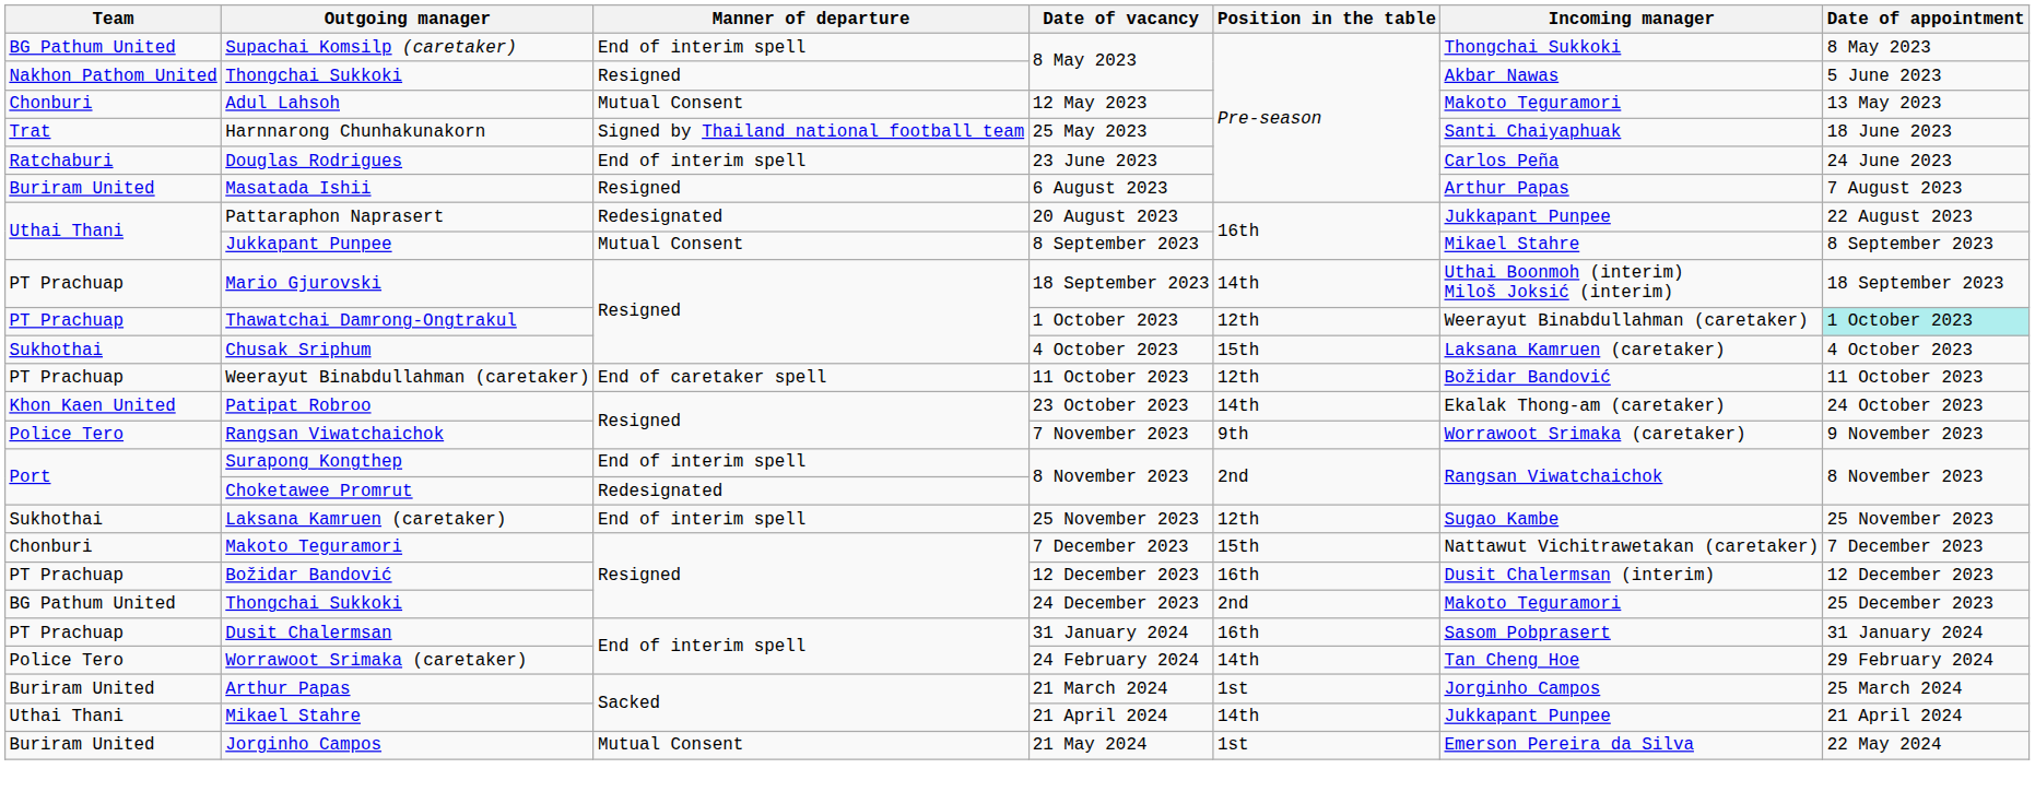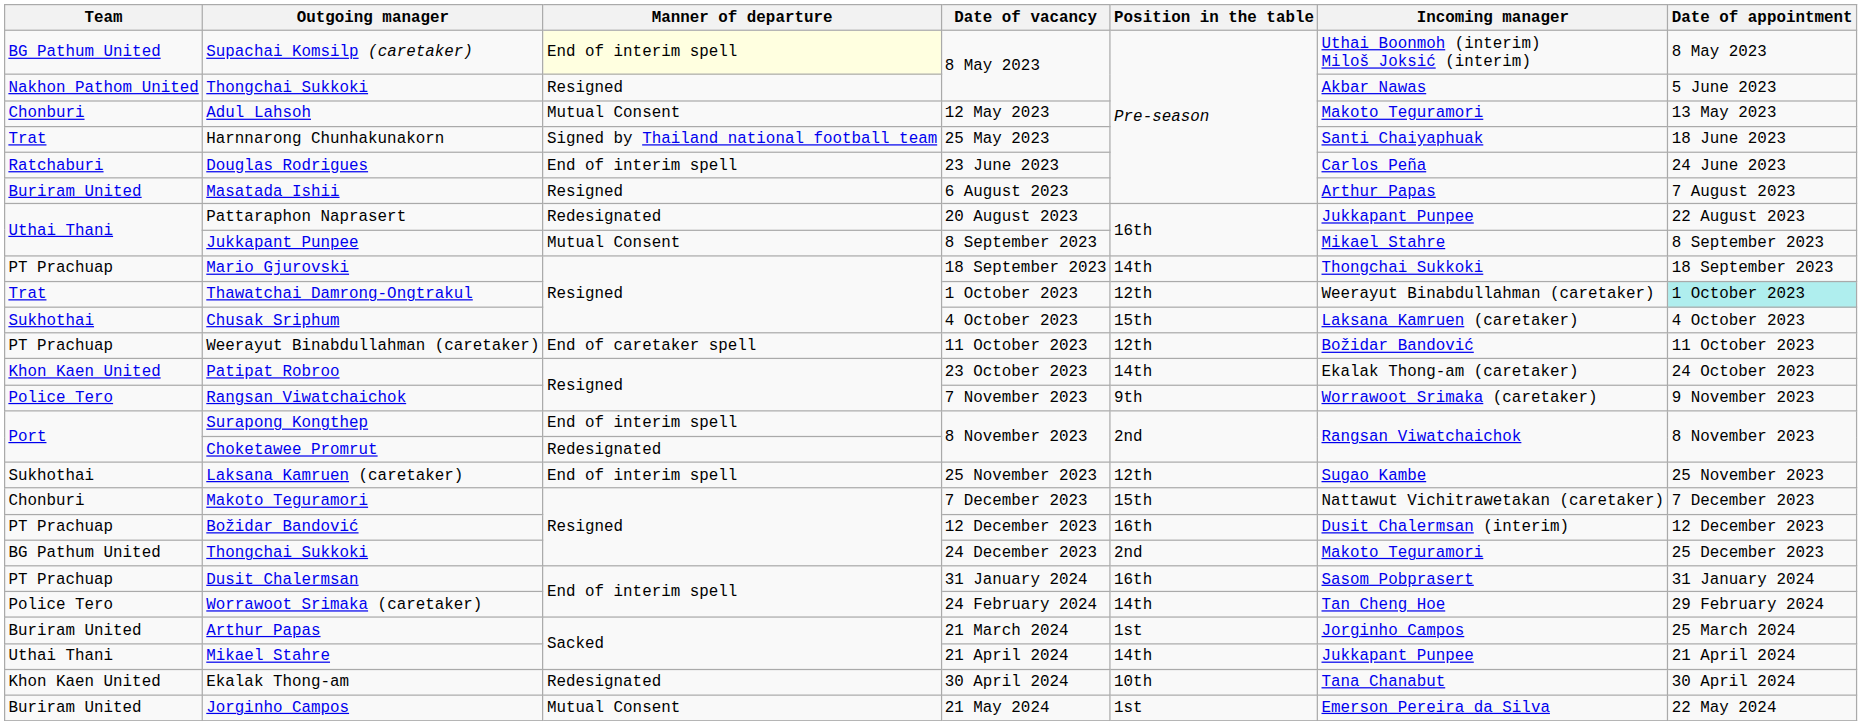Supachai Komsilp (caretaker) | Manner of departure: no background -> lightyellow background
Supachai Komsilp (caretaker) | Incoming manager: Thongchai Sukkoki -> Uthai Boonmoh (interim) Miloš Joksić (interim)
Mario Gjurovski | Incoming manager: Uthai Boonmoh (interim) Miloš Joksić (interim) -> Thongchai Sukkoki
Thawatchai Damrong-Ongtrakul | Team: PT Prachuap -> Trat
+ row: Khon Kaen United | Ekalak Thong-am | Redesignated | 30 April 2024 | 10th | Tana Chanabut | 30 April 2024
